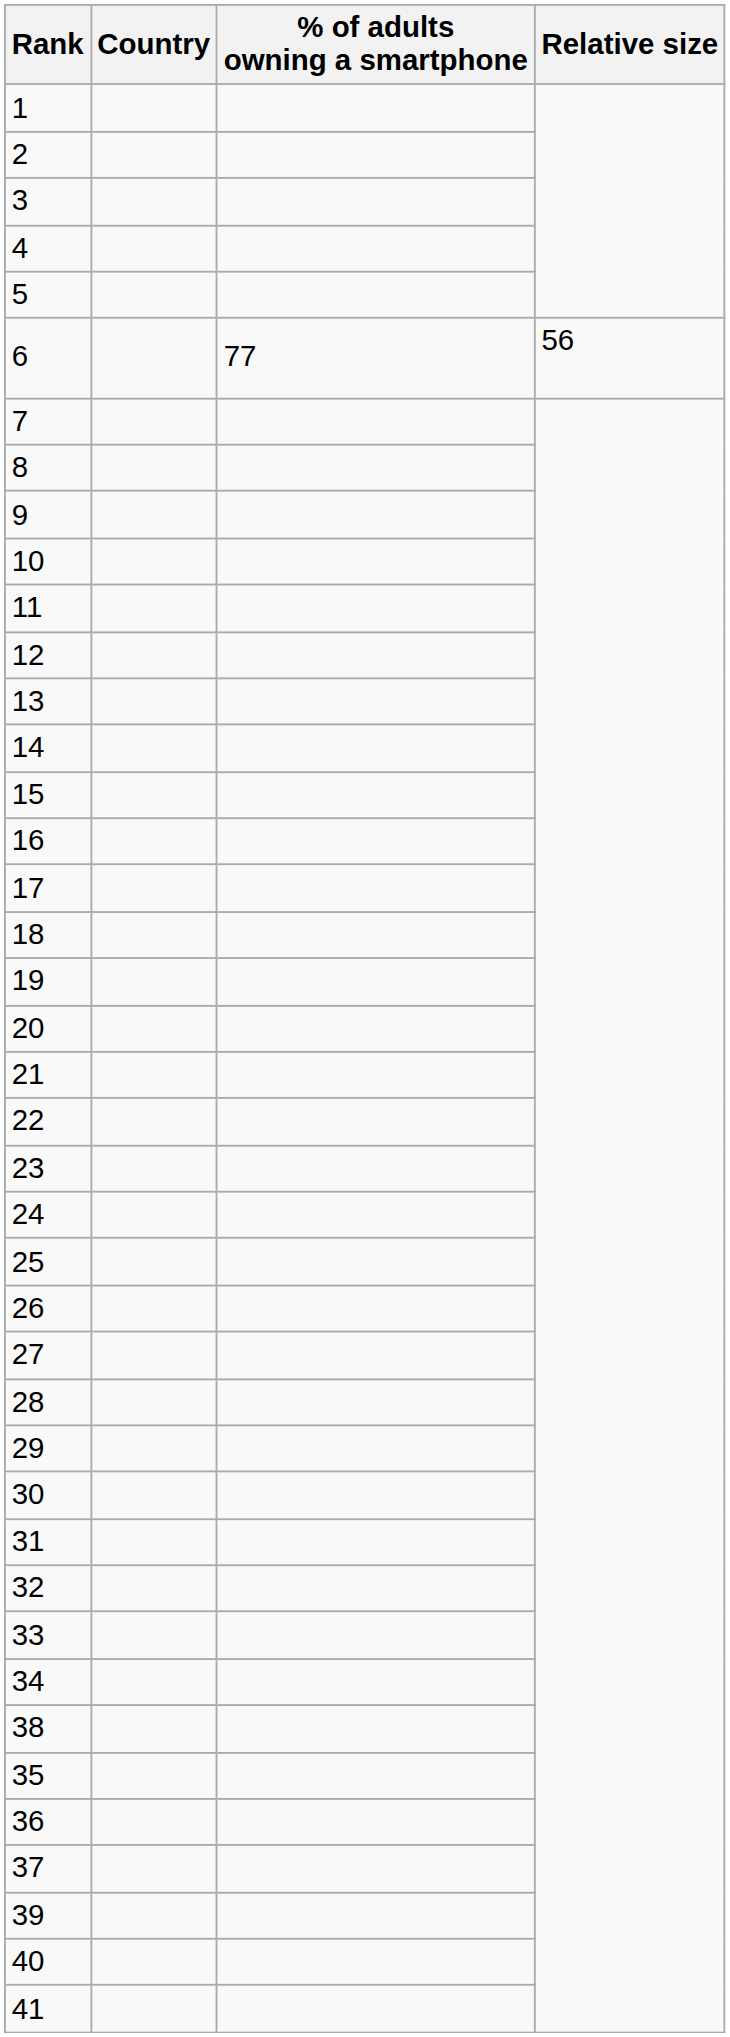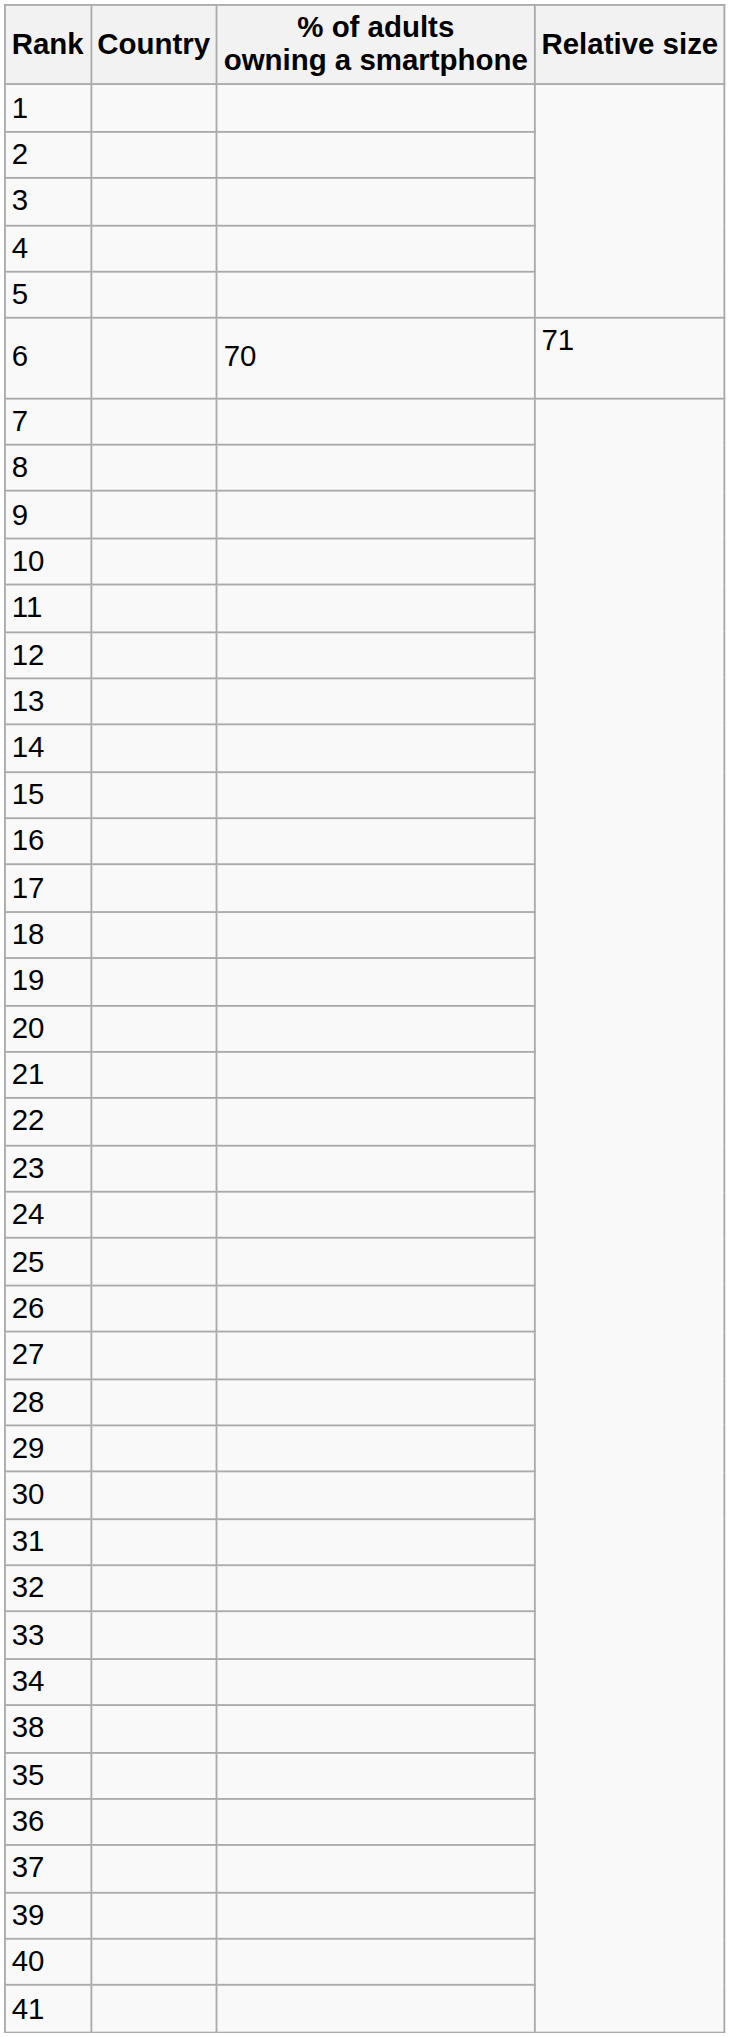6 | % of adults owning a smartphone: 77 -> 70
6 | Relative size: 56 -> 71
